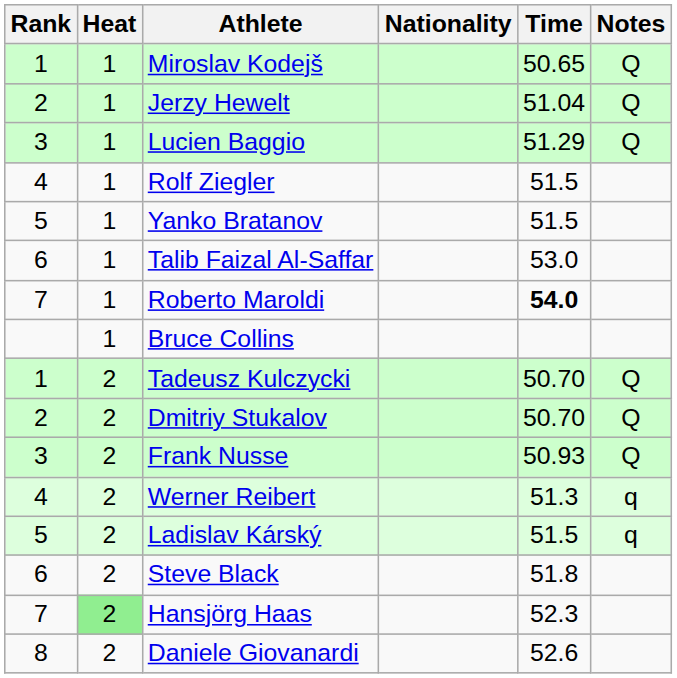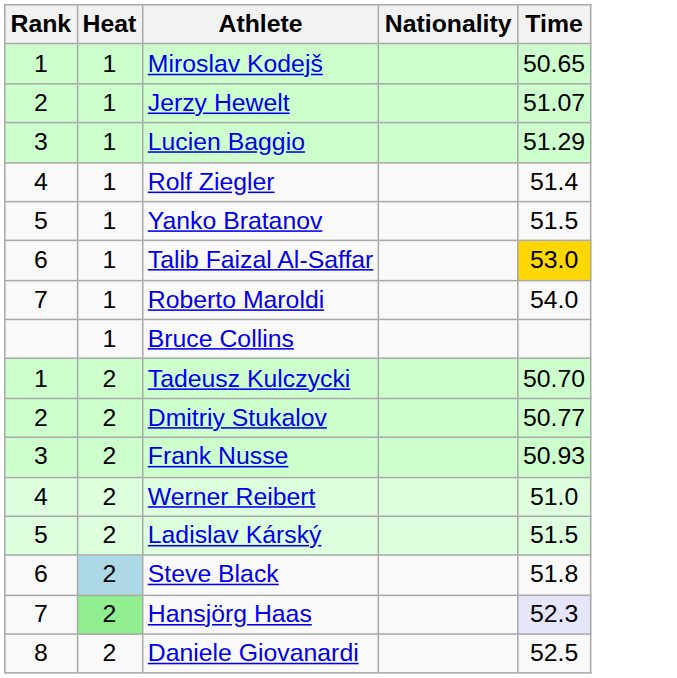- column: Notes | Q | Q | Q | Q | Q | Q | q | q
Jerzy Hewelt | Time: 51.04 -> 51.07
Rolf Ziegler | Time: 51.5 -> 51.4
Talib Faizal Al-Saffar | Time: no background -> gold background
Roberto Maroldi | Time: bold -> normal
Dmitriy Stukalov | Time: 50.70 -> 50.77
Werner Reibert | Time: 51.3 -> 51.0
Steve Black | Heat: no background -> lightblue background
Hansjörg Haas | Time: no background -> lavender background
Daniele Giovanardi | Time: 52.6 -> 52.5
